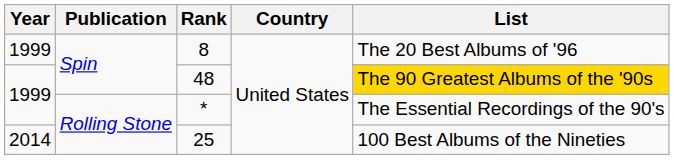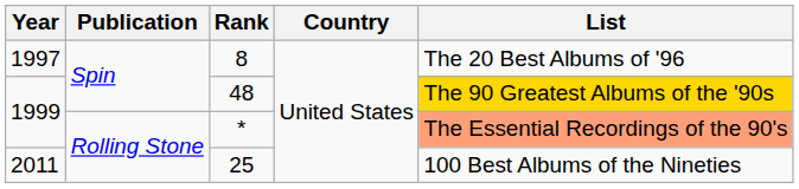8 | Year: 1999 -> 1997
* | List: no background -> lightsalmon background
25 | Year: 2014 -> 2011
